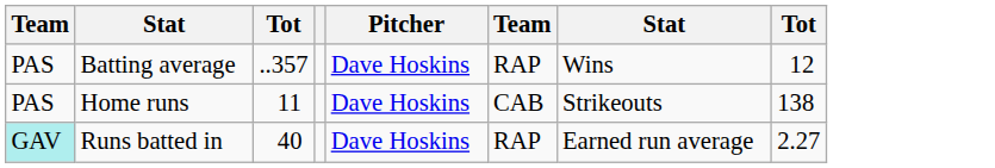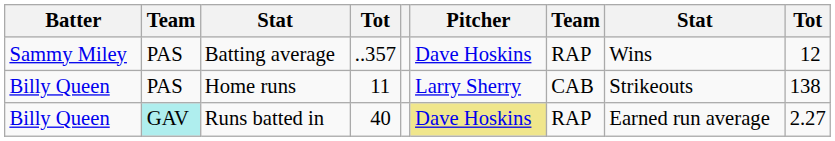+ column: Batter | Sammy Miley | Billy Queen | Billy Queen
Home runs | Pitcher: Dave Hoskins -> Larry Sherry
Runs batted in | Pitcher: no background -> khaki background
